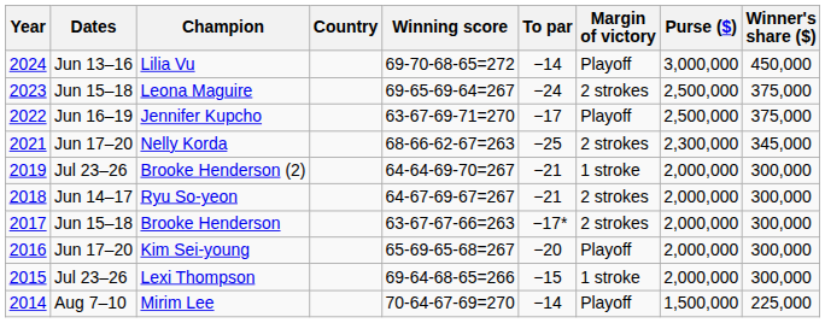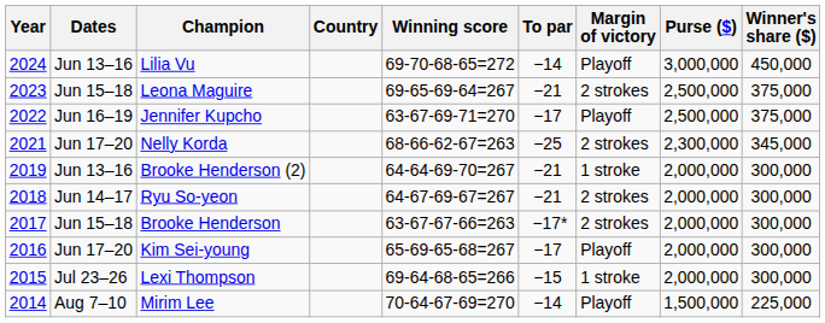Leona Maguire | To par: −24 -> −21
Brooke Henderson (2) | Dates: Jul 23–26 -> Jun 13–16
Kim Sei-young | To par: −20 -> −17
